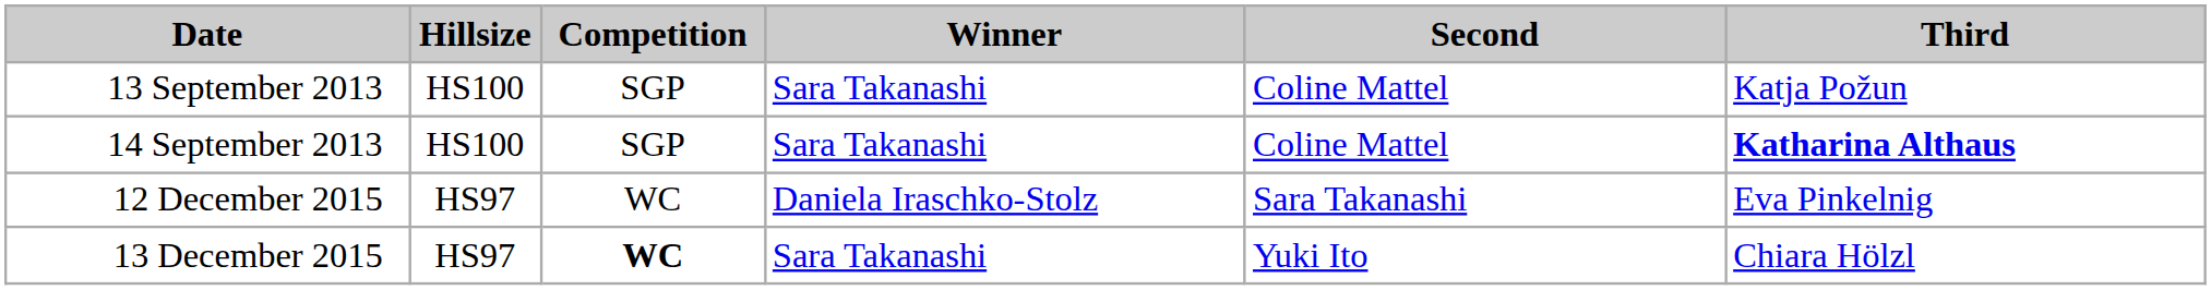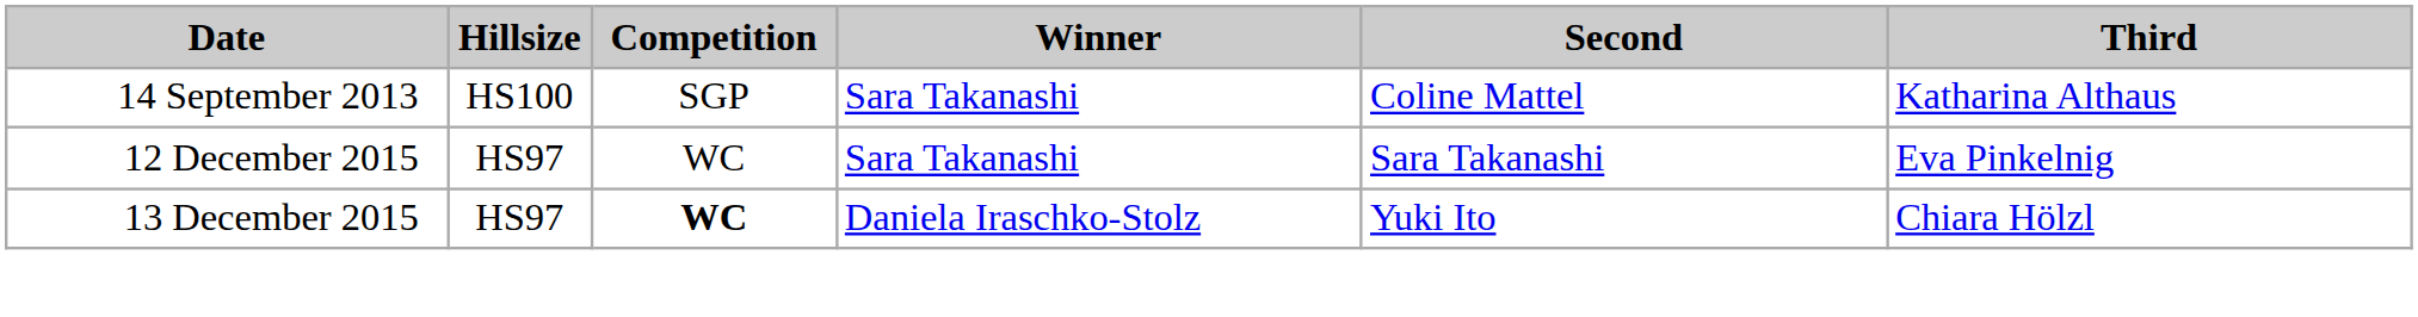- row: 13 September 2013 | HS100 | SGP | Sara Takanashi | Coline Mattel | Katja Požun
14 September 2013 | Third: bold -> normal
12 December 2015 | Winner: Daniela Iraschko-Stolz -> Sara Takanashi
13 December 2015 | Winner: Sara Takanashi -> Daniela Iraschko-Stolz
